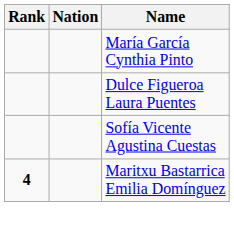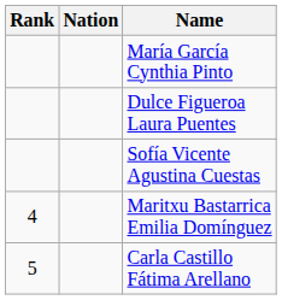Maritxu Bastarrica Emilia Domínguez | Rank: bold -> normal
+ row: 5 | Carla Castillo Fátima Arellano
